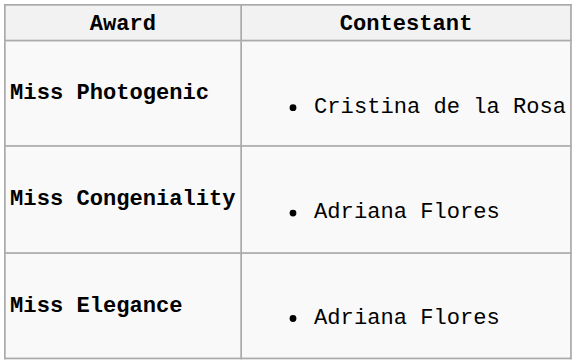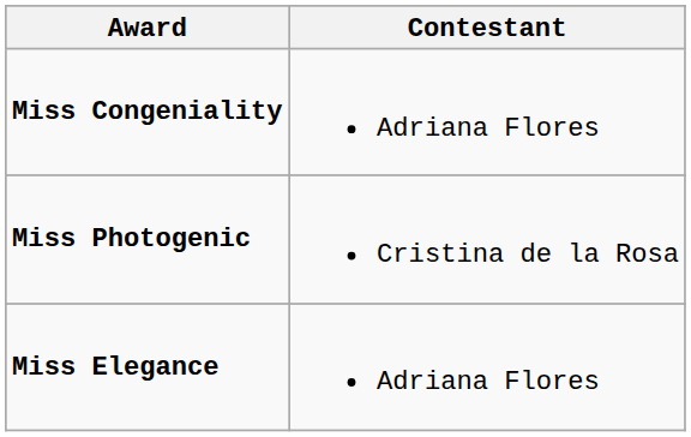rows swapped: Miss Photogenic <-> Miss Congeniality
